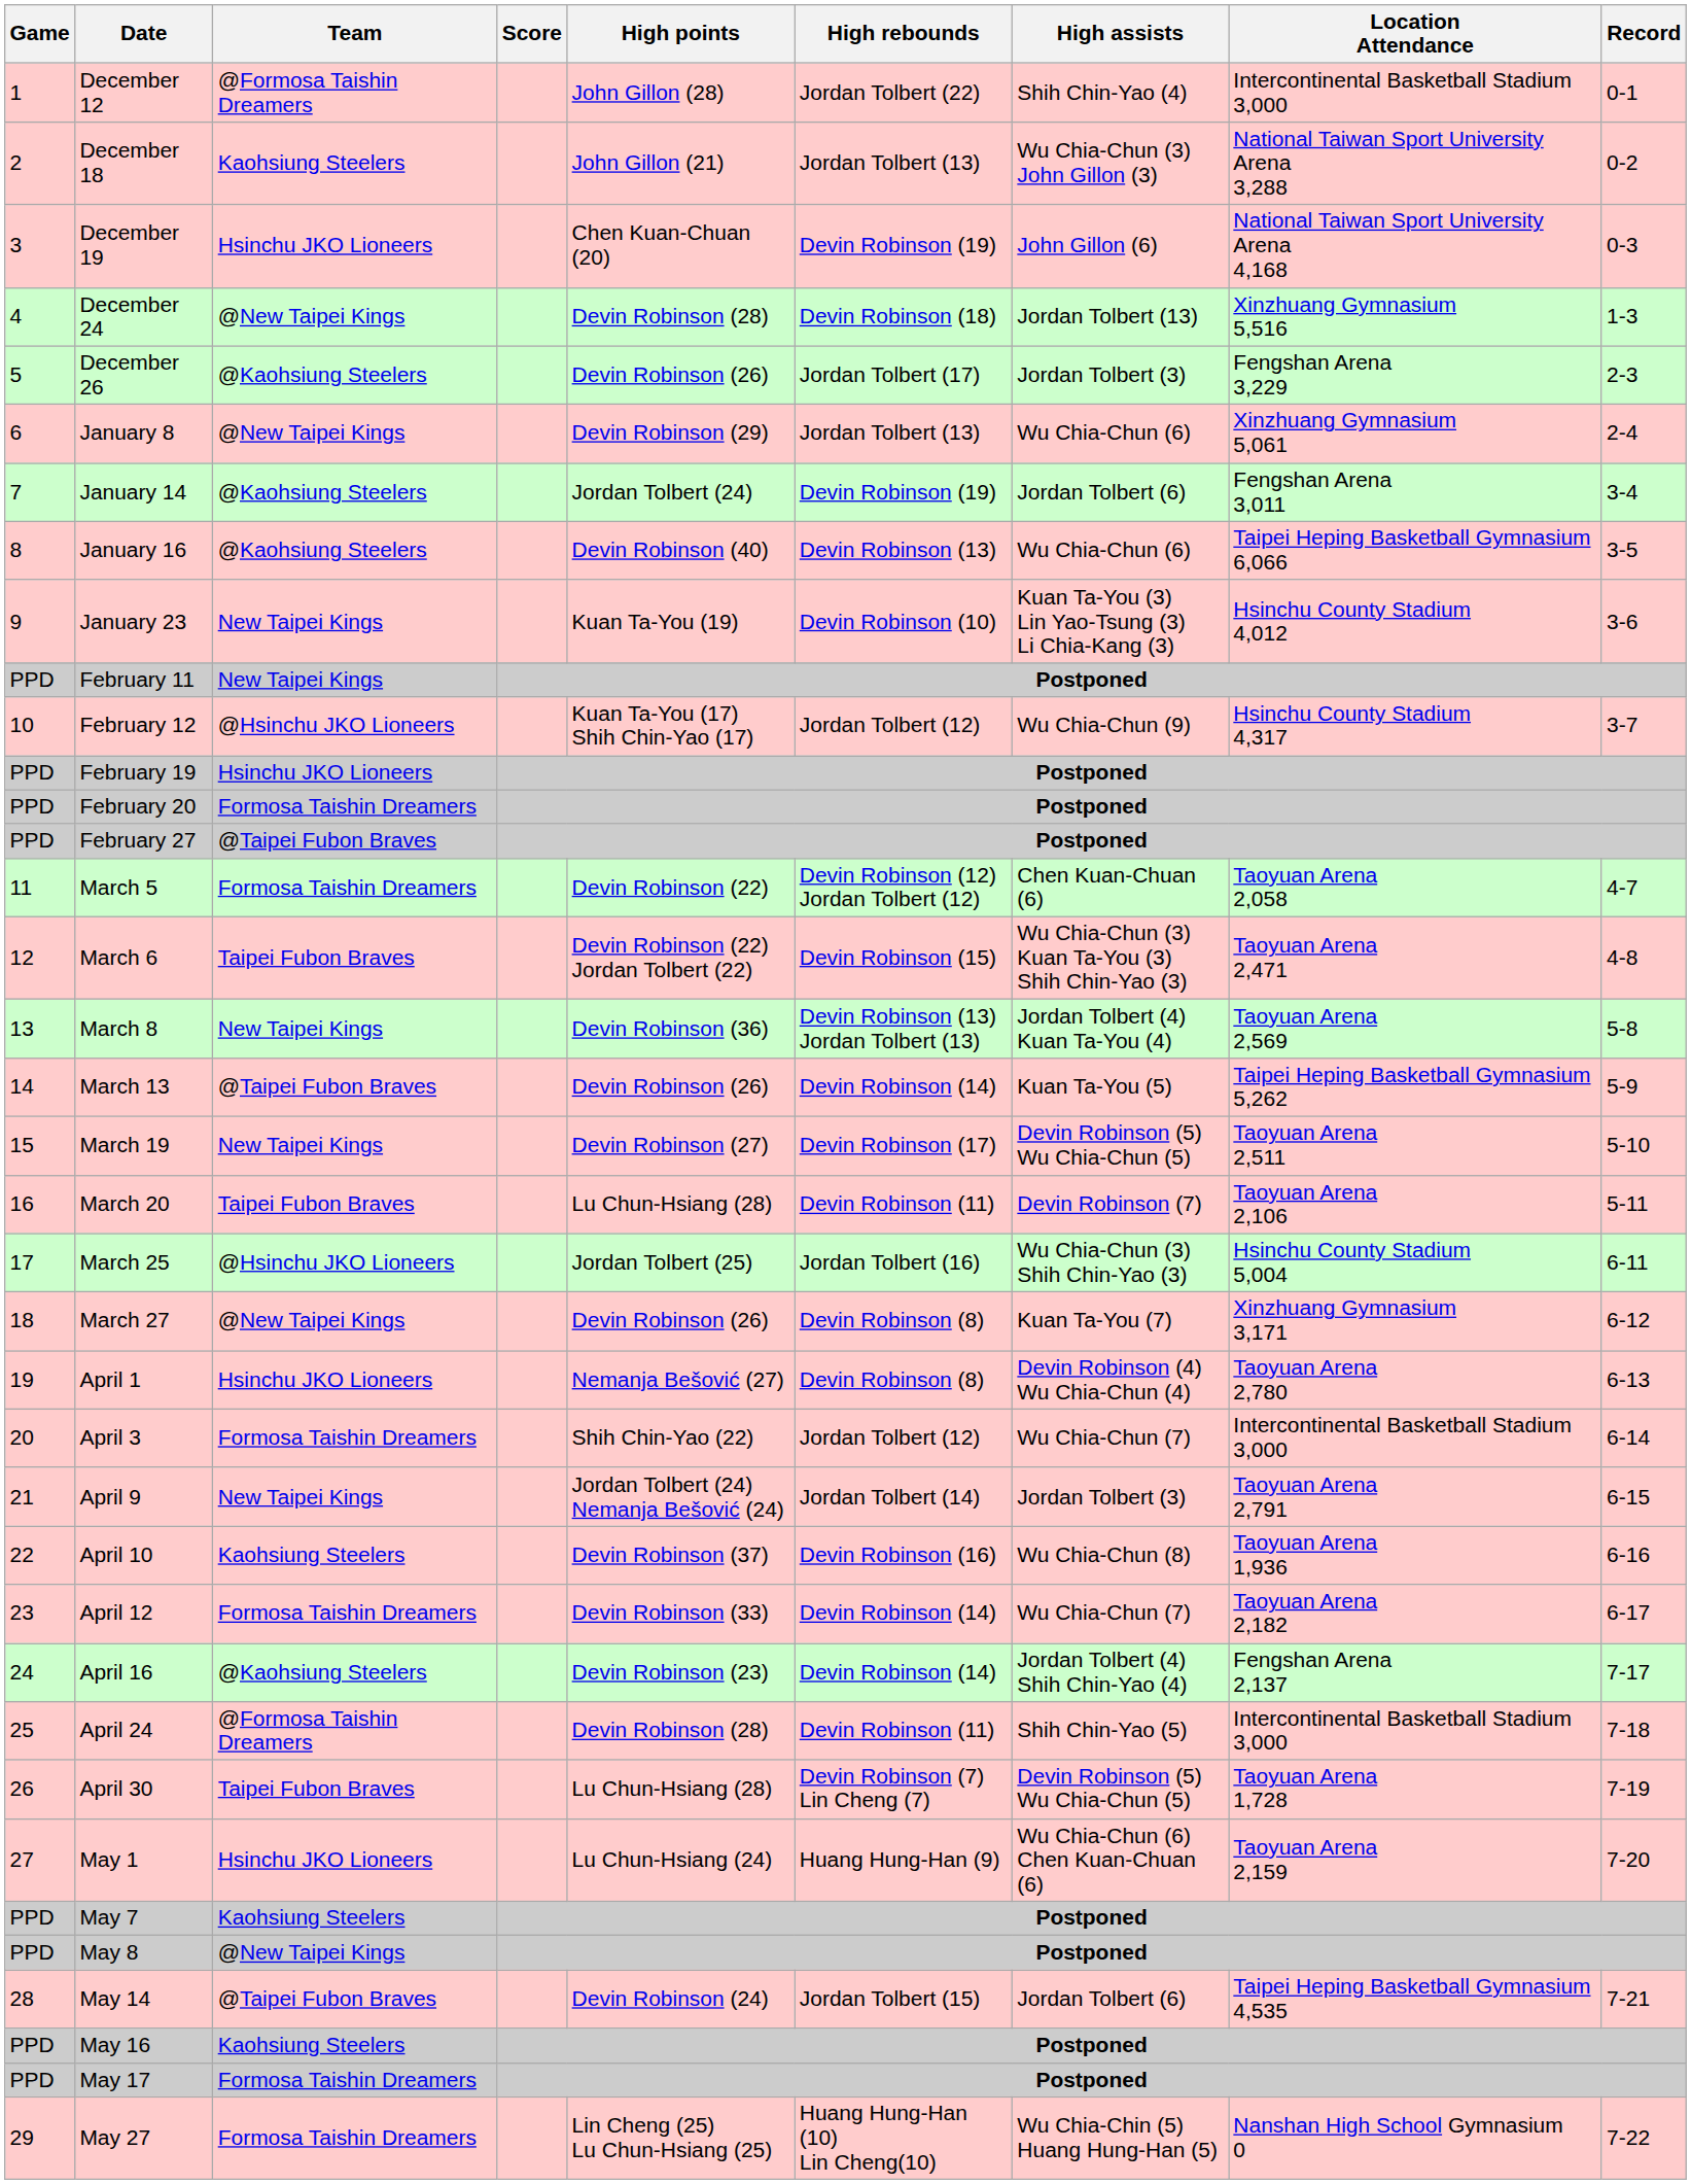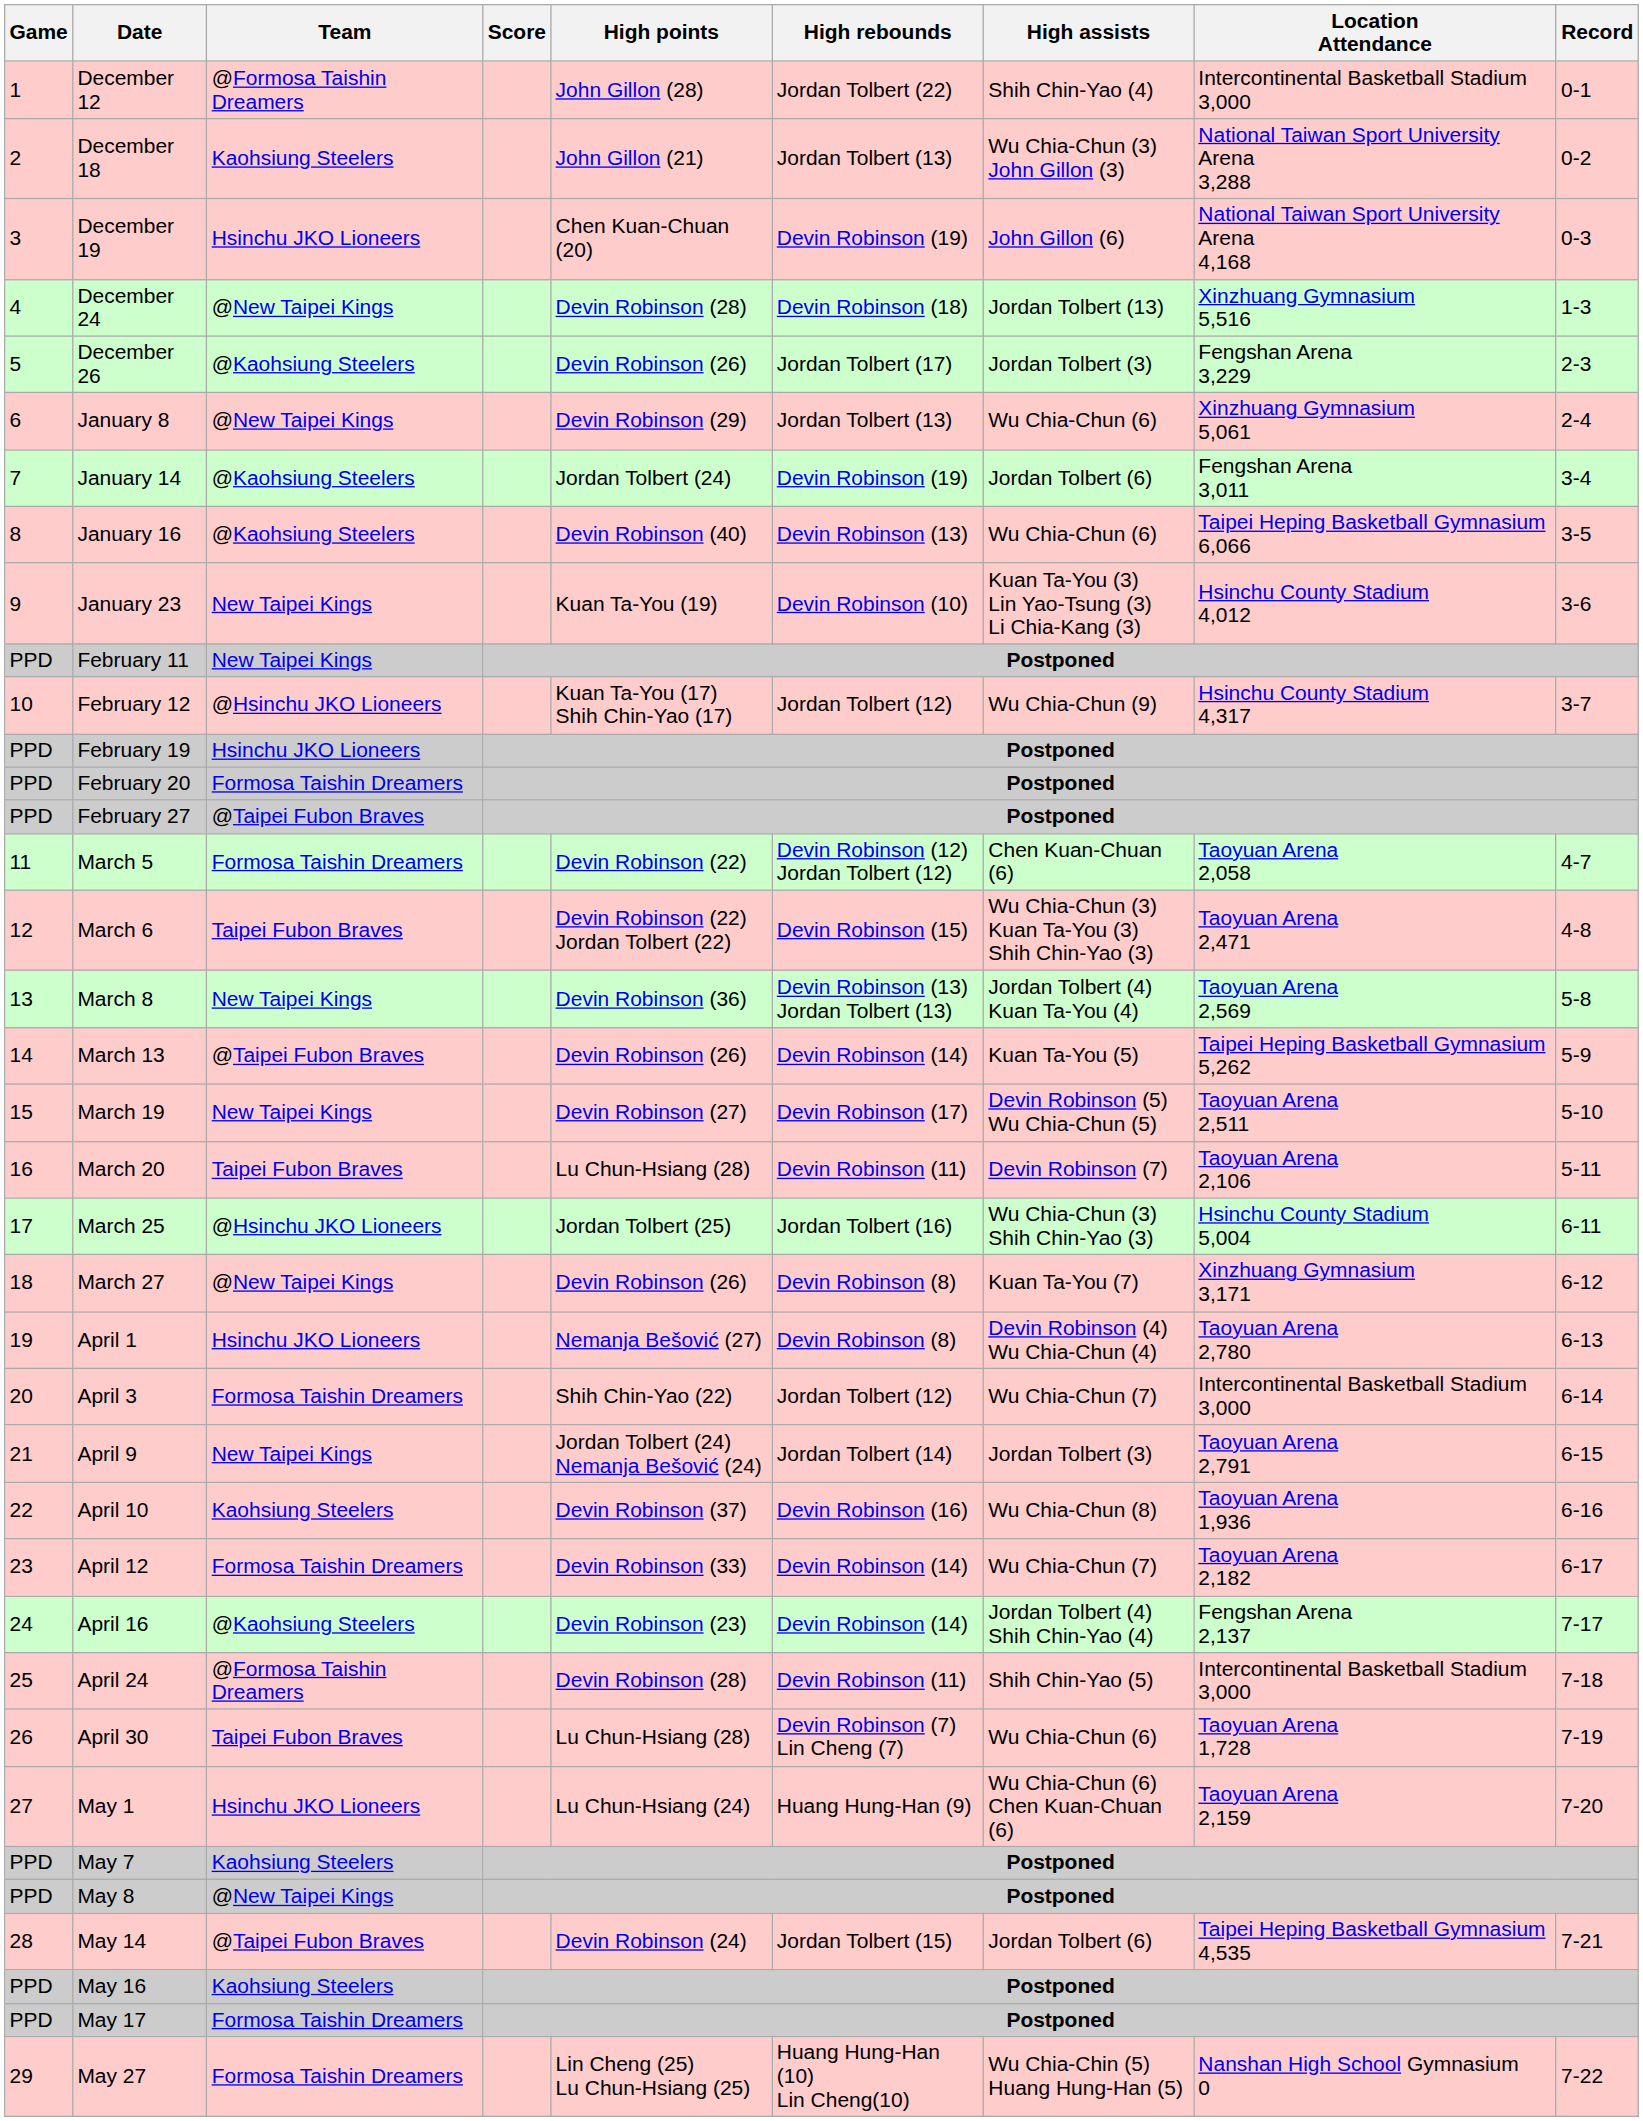April 30 | High assists: Devin Robinson (5) Wu Chia-Chun (5) -> Wu Chia-Chun (6)
